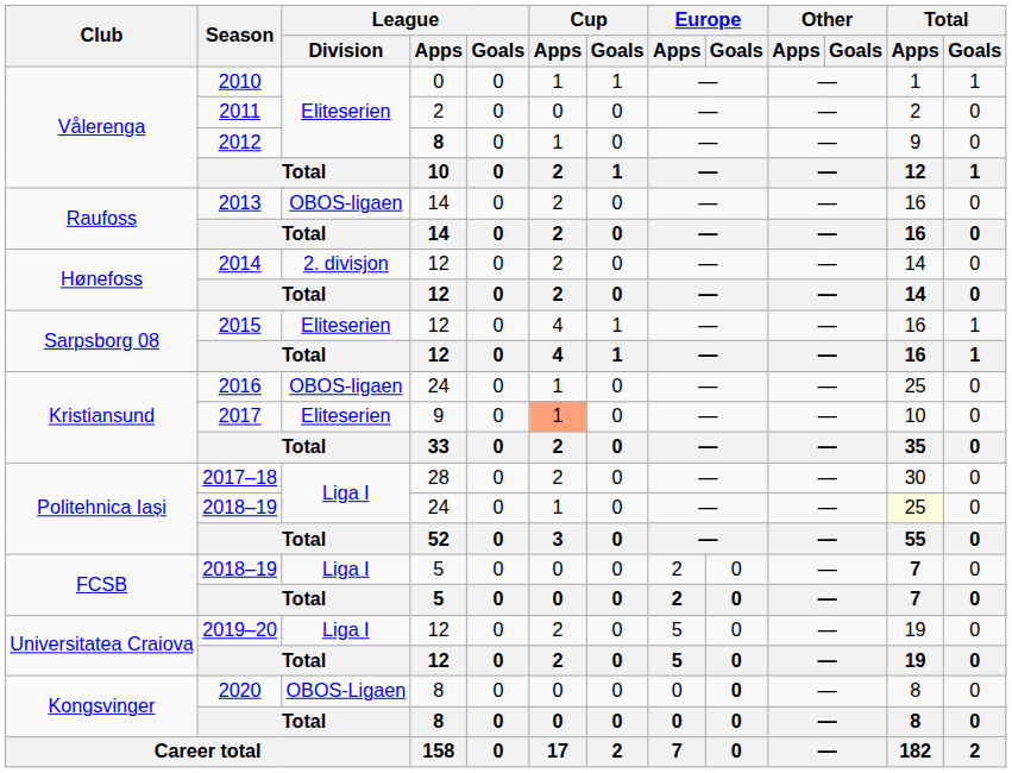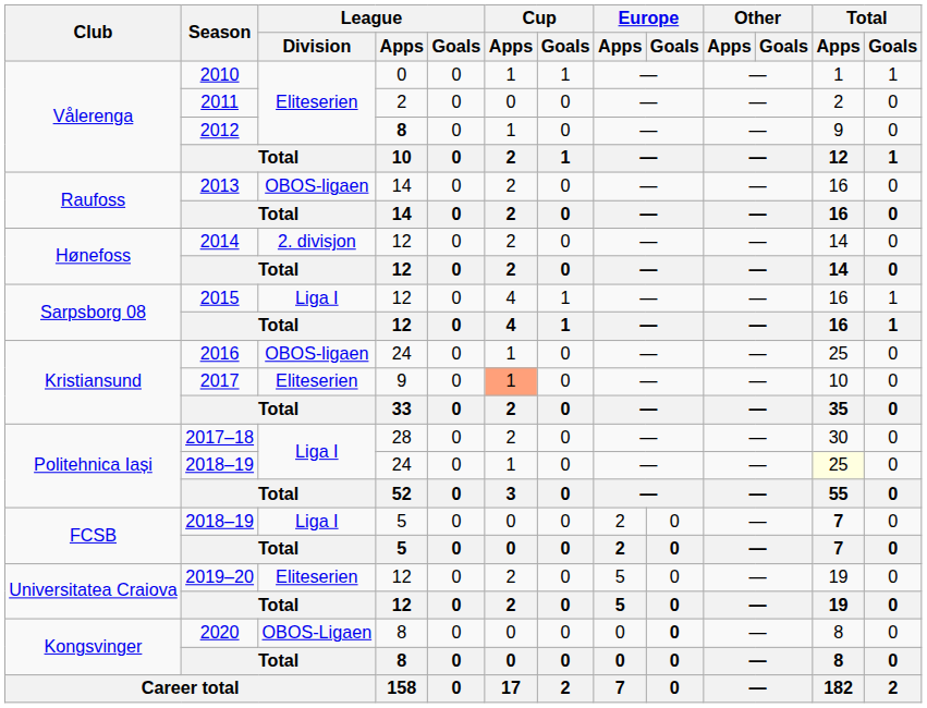2015 | League / Division: Eliteserien -> Liga I
2019–20 | League / Division: Liga I -> Eliteserien
